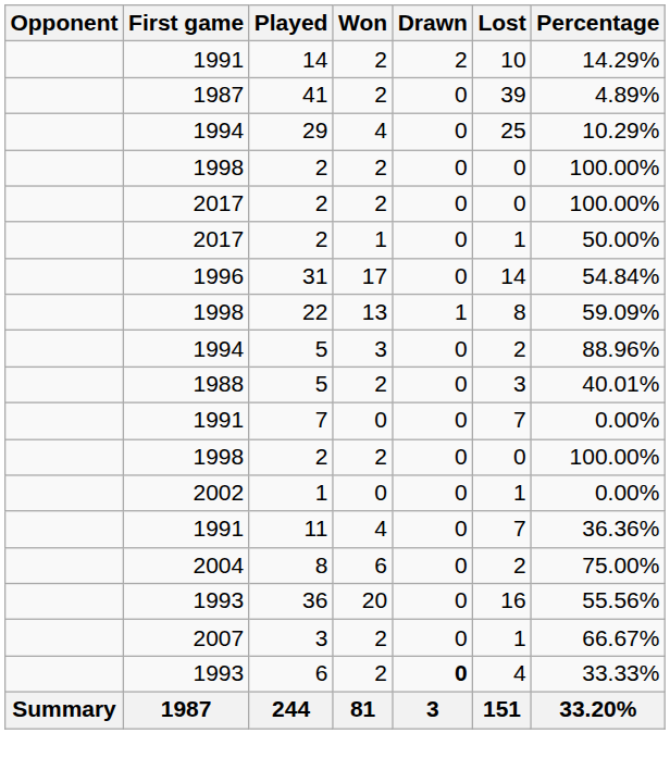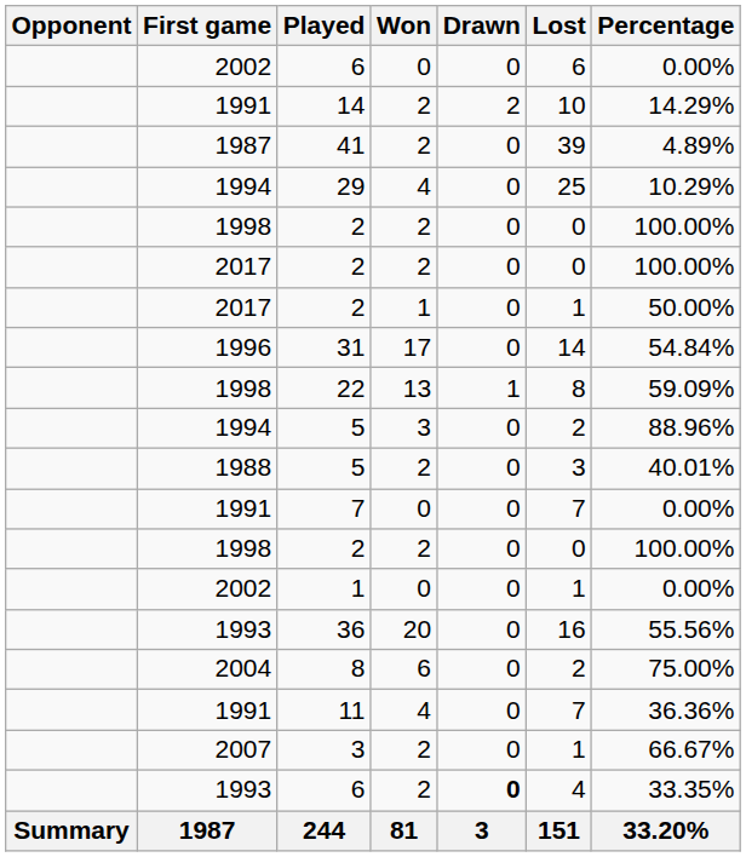+ row: 2002 | 6 | 0 | 0 | 6 | 0.00%
rows swapped: 36 <-> 11
1993 / 6 | Percentage: 33.33% -> 33.35%
